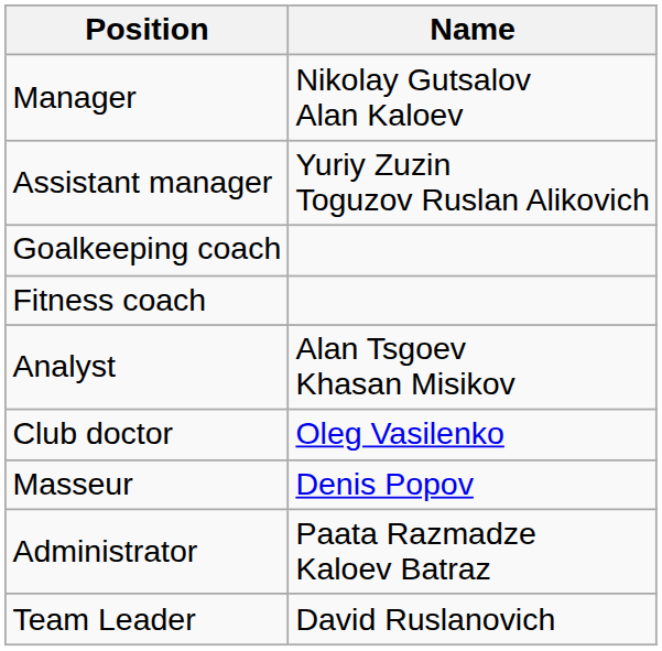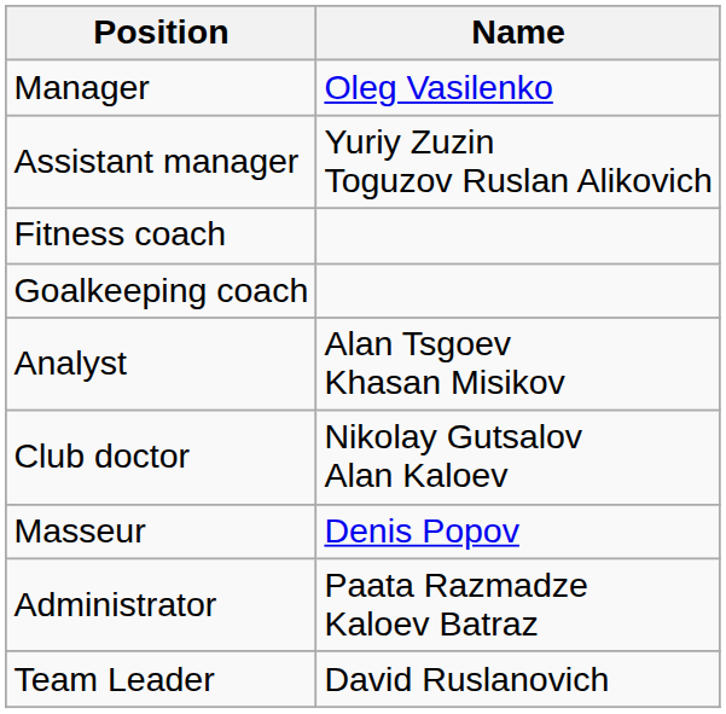Manager | Name: Nikolay Gutsalov Alan Kaloev -> Oleg Vasilenko
rows swapped: Goalkeeping coach <-> Fitness coach
Club doctor | Name: Oleg Vasilenko -> Nikolay Gutsalov Alan Kaloev
